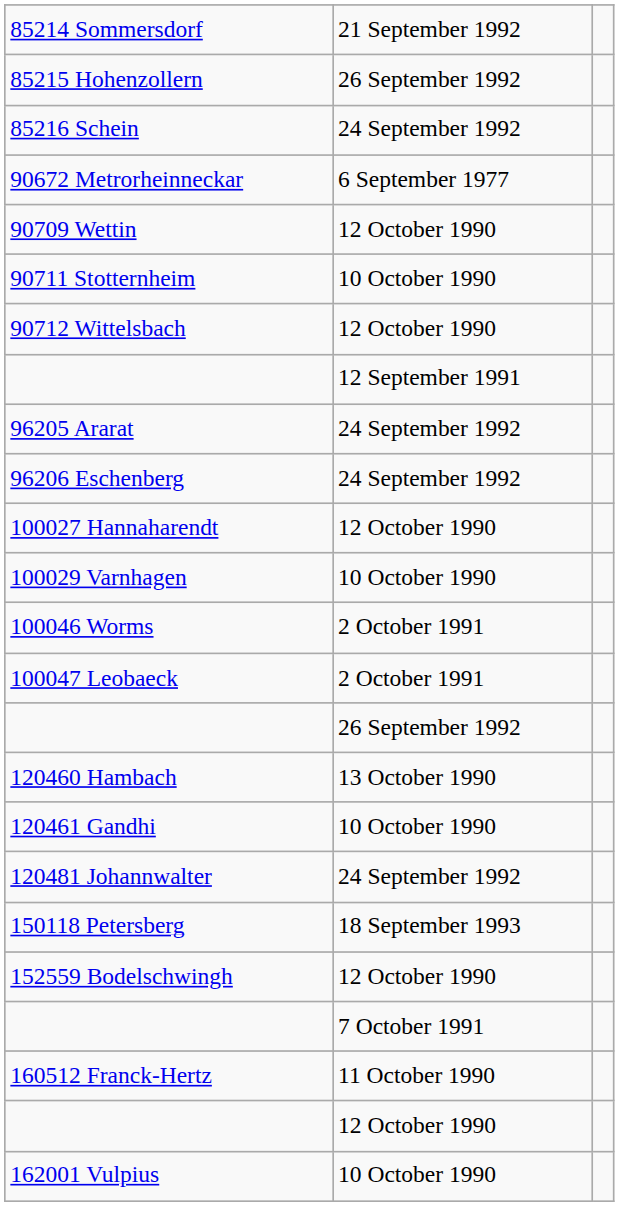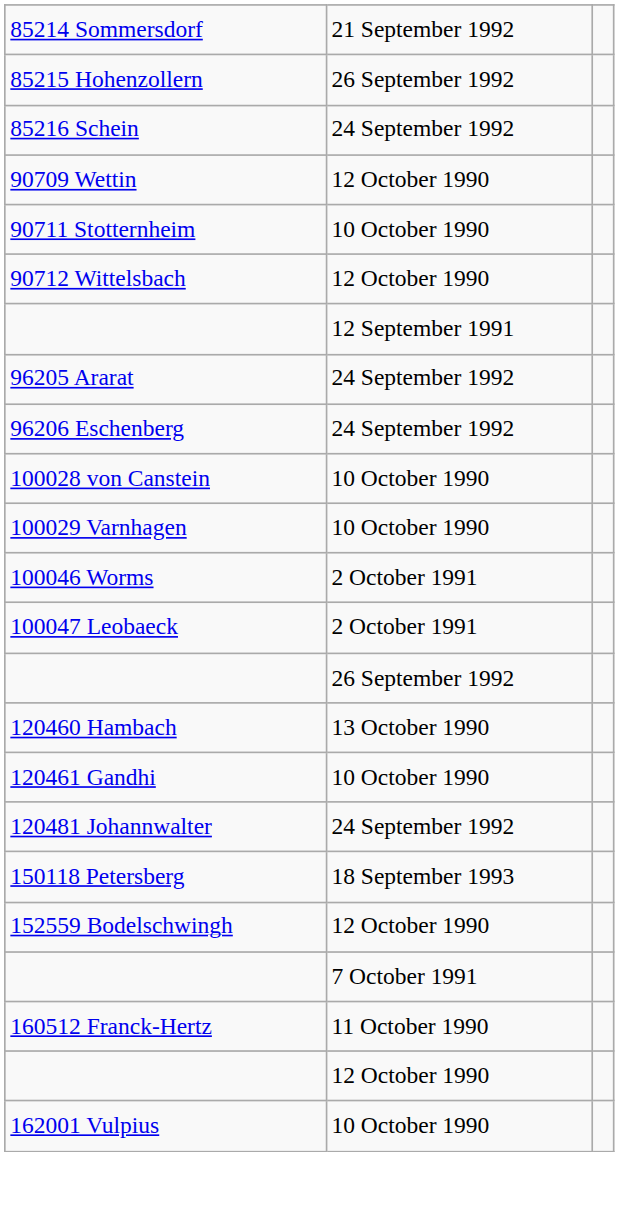- row: 90672 Metrorheinneckar | 6 September 1977
- row: 100027 Hannaharendt | 12 October 1990
+ row: 100028 von Canstein | 10 October 1990
